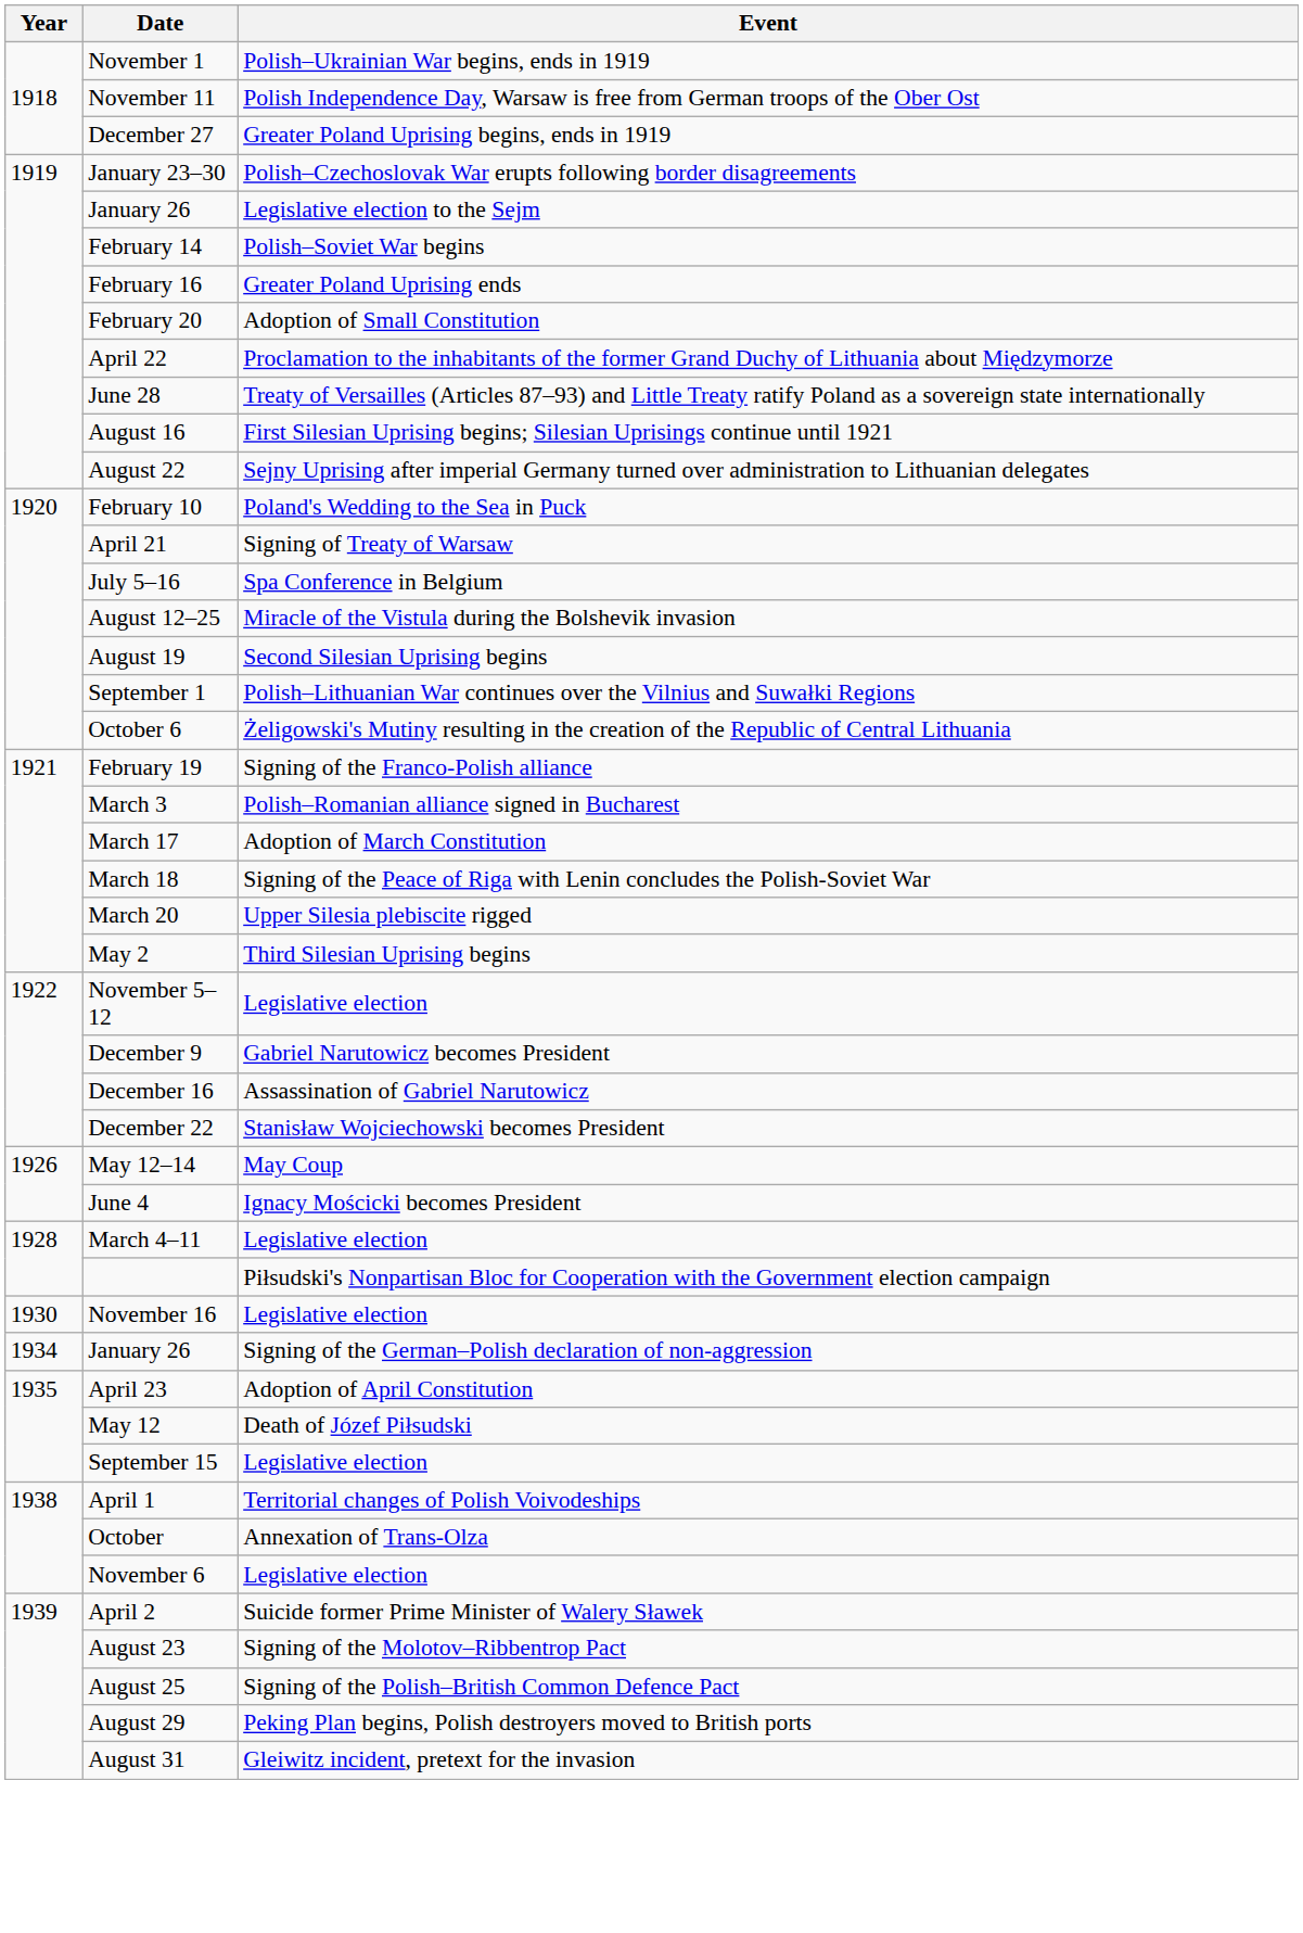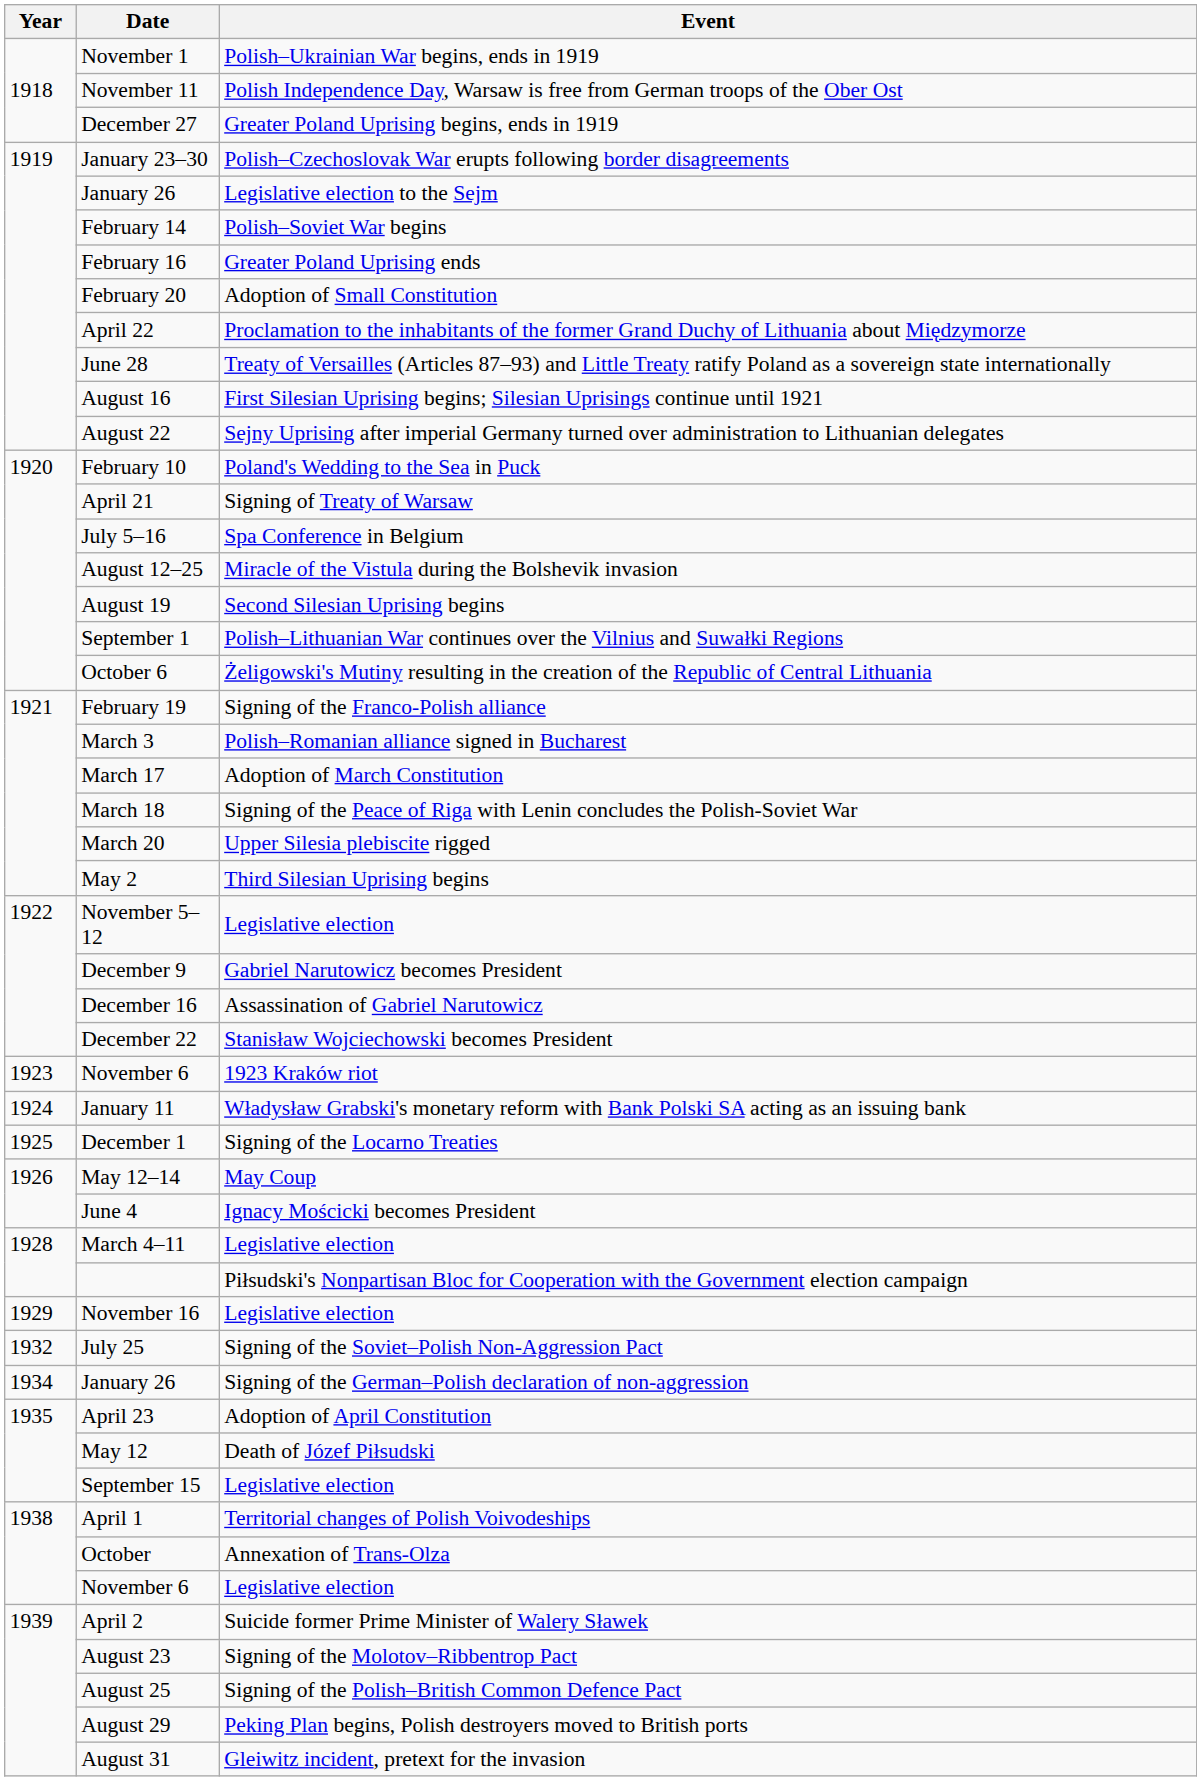+ row: 1923 | November 6 | 1923 Kraków riot
+ row: 1924 | January 11 | Władysław Grabski's monetary reform with Bank Polski SA acting as an issuing bank
+ row: 1925 | December 1 | Signing of the Locarno Treaties
November 16 | Year: 1930 -> 1929
+ row: 1932 | July 25 | Signing of the Soviet–Polish Non-Aggression Pact
